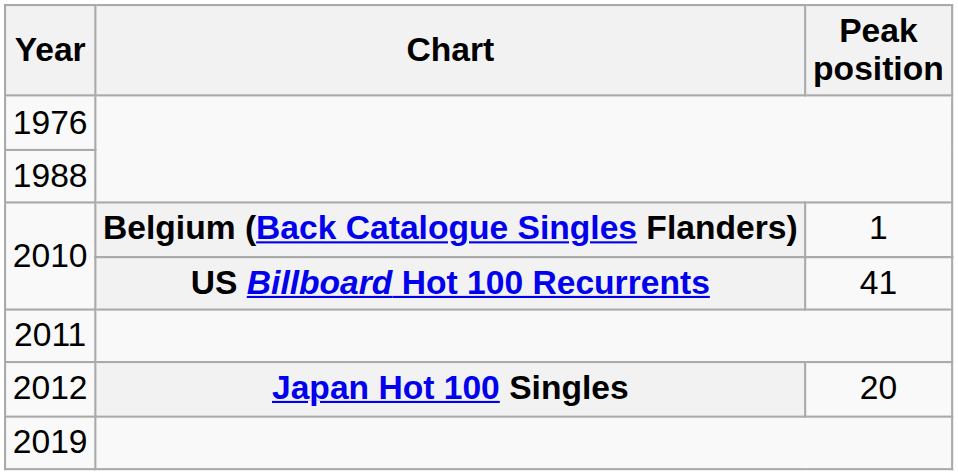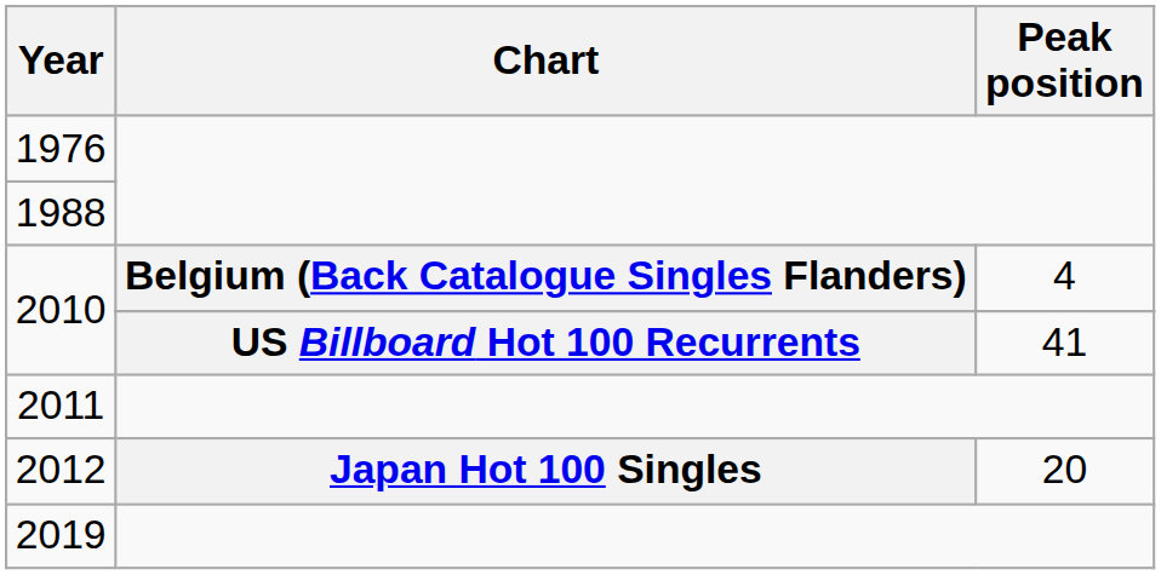2010 / Belgium (Back Catalogue Singles Flanders) | Peak position: 1 -> 4
